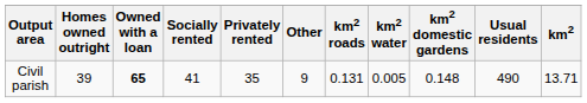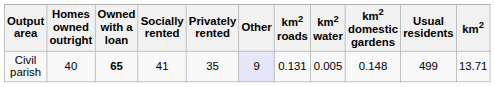Civil parish | Homes owned outright: 39 -> 40
Civil parish | Other: no background -> lavender background
Civil parish | Usual residents: 490 -> 499
